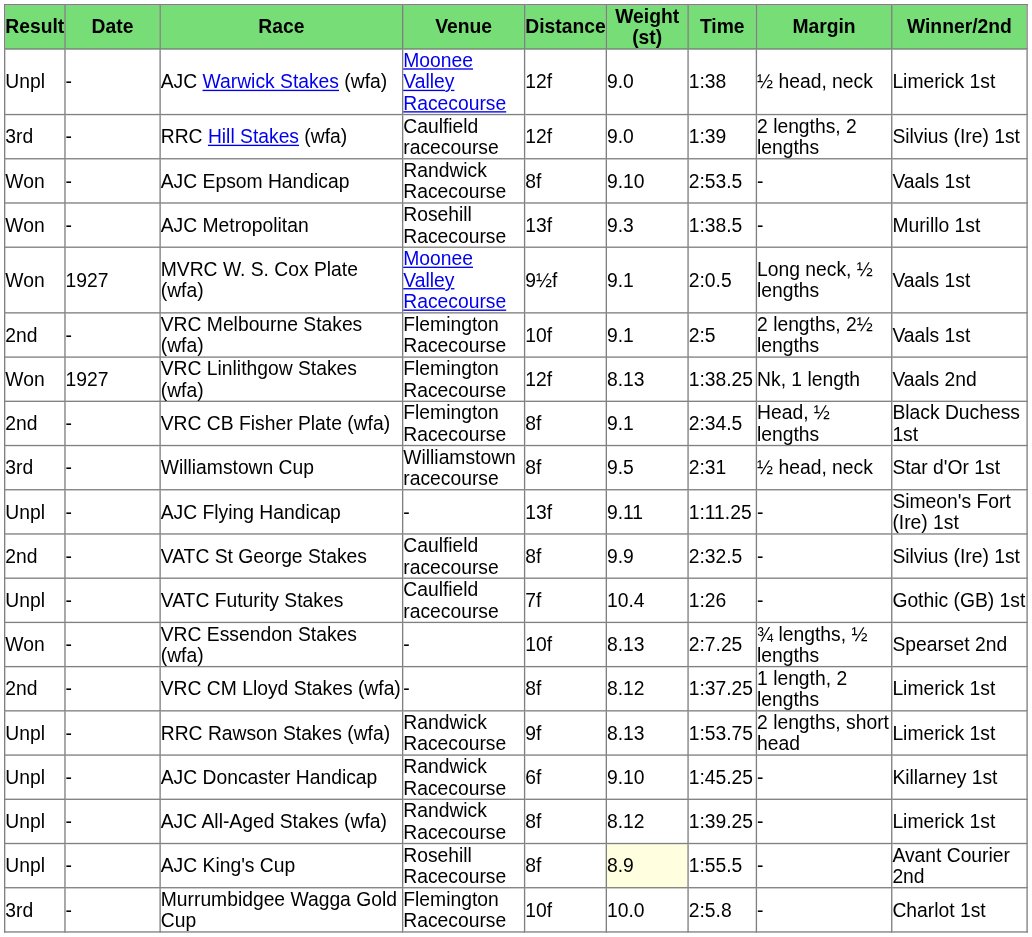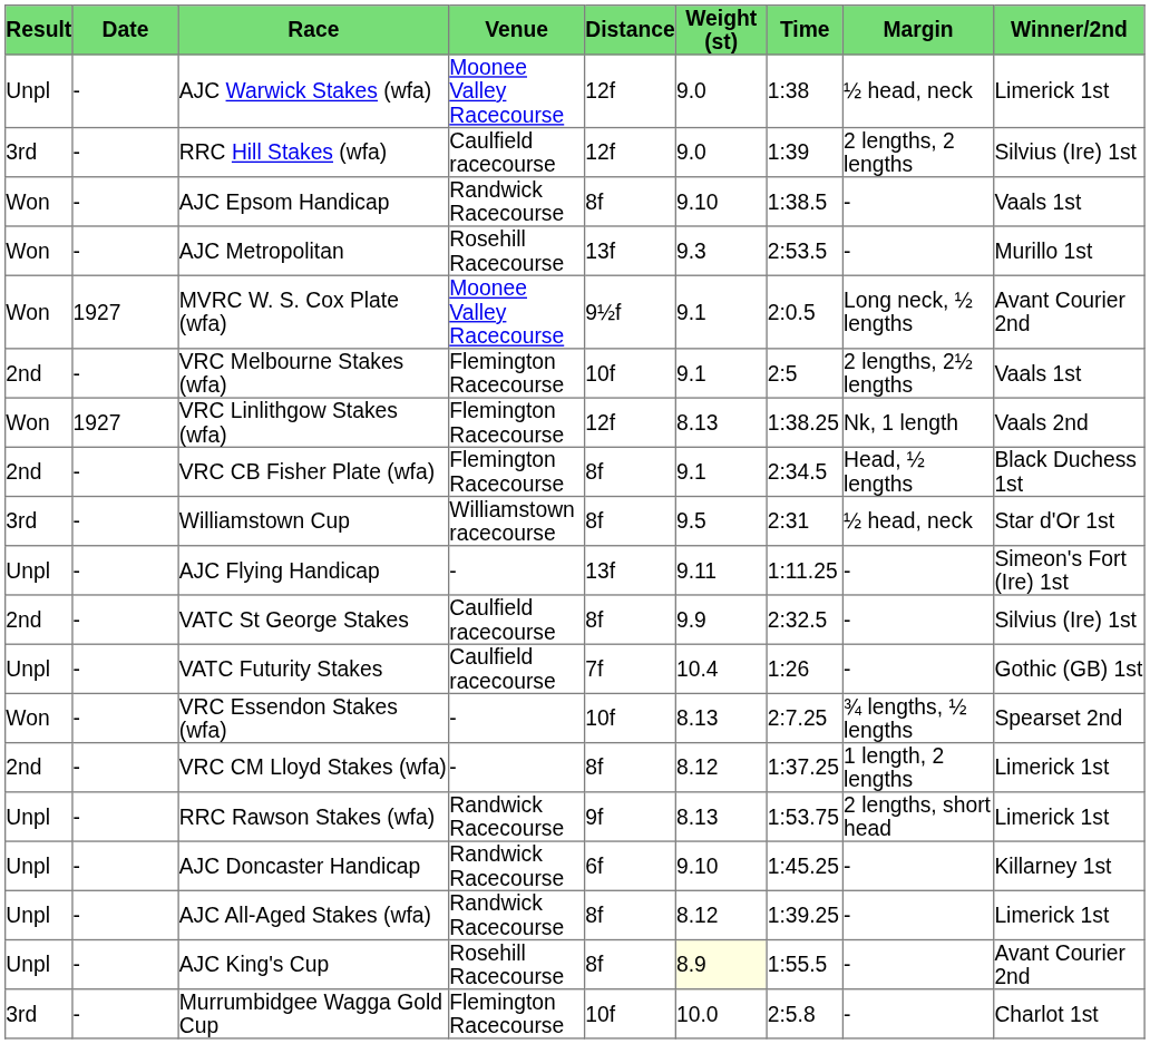AJC Epsom Handicap | Time: 2:53.5 -> 1:38.5
AJC Metropolitan | Time: 1:38.5 -> 2:53.5
MVRC W. S. Cox Plate (wfa) | Winner/2nd: Vaals 1st -> Avant Courier 2nd
